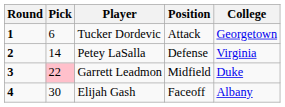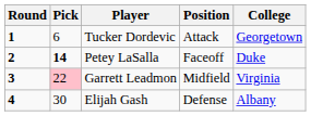Petey LaSalla | Pick: normal -> bold
Petey LaSalla | Position: Defense -> Faceoff
Petey LaSalla | College: Virginia -> Duke
Garrett Leadmon | College: Duke -> Virginia
Elijah Gash | Position: Faceoff -> Defense
